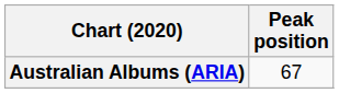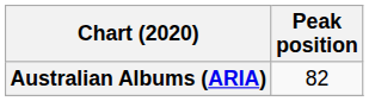Australian Albums (ARIA) | Peak position: 67 -> 82
